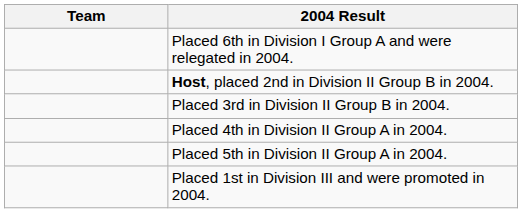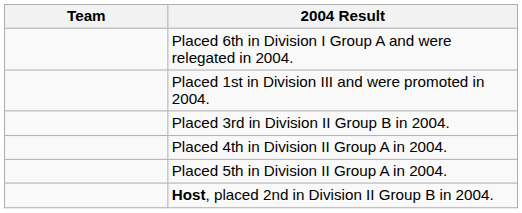rows swapped: Host, placed 2nd in Division II Group B in 2004. <-> Placed 1st in Division III and were promoted in 2004.
